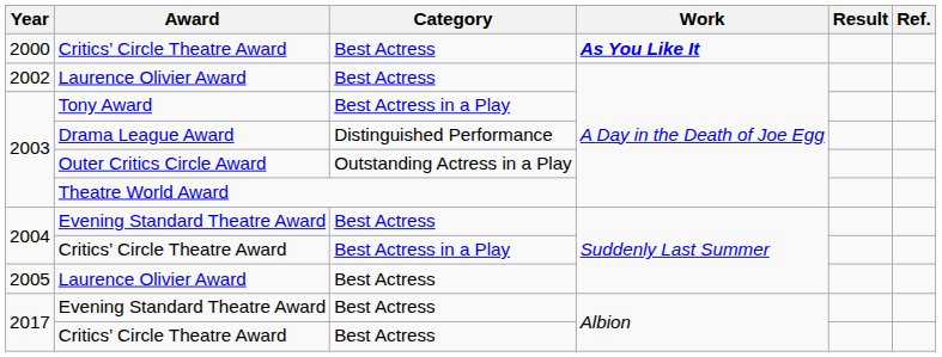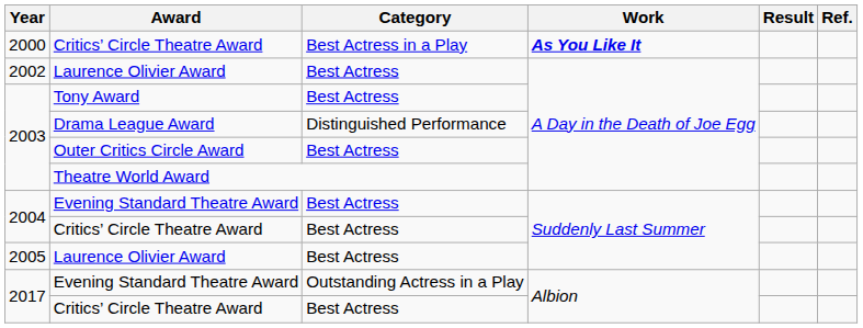2000 / Critics’ Circle Theatre Award | Category: Best Actress -> Best Actress in a Play
Tony Award | Category: Best Actress in a Play -> Best Actress
Outer Critics Circle Award | Category: Outstanding Actress in a Play -> Best Actress
2004 / Critics’ Circle Theatre Award | Category: Best Actress in a Play -> Best Actress
2017 / Evening Standard Theatre Award | Category: Best Actress -> Outstanding Actress in a Play
